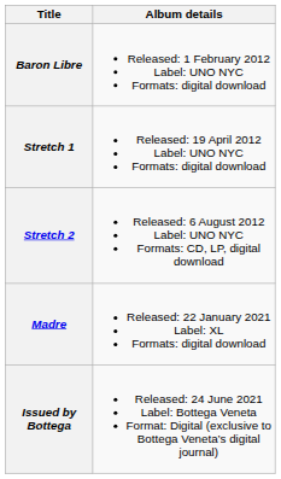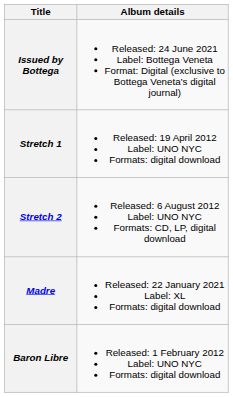rows swapped: Baron Libre <-> Issued by Bottega
